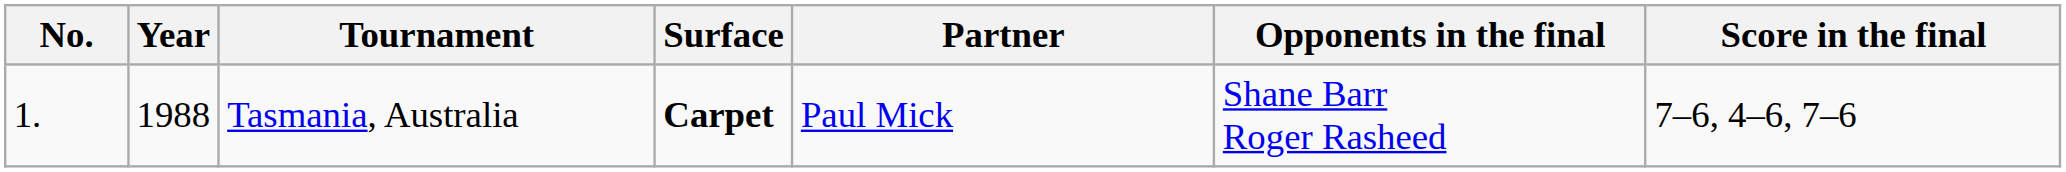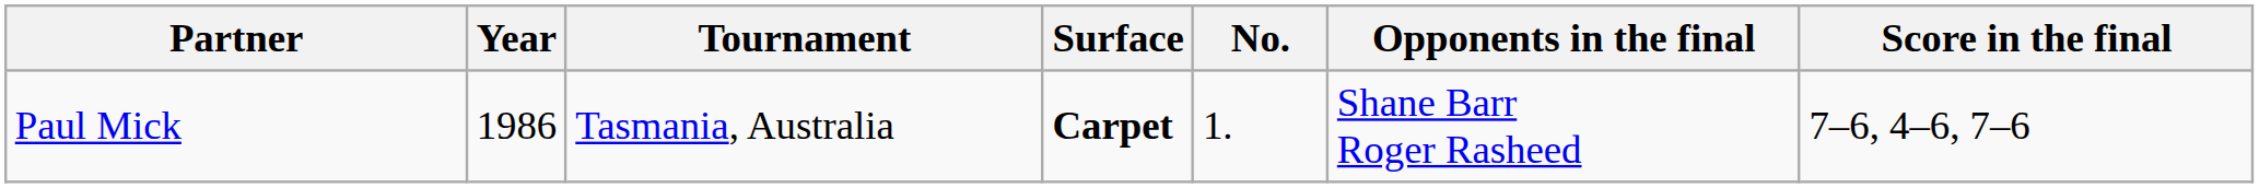columns swapped: No. <-> Partner
Tasmania, Australia | Year: 1988 -> 1986
